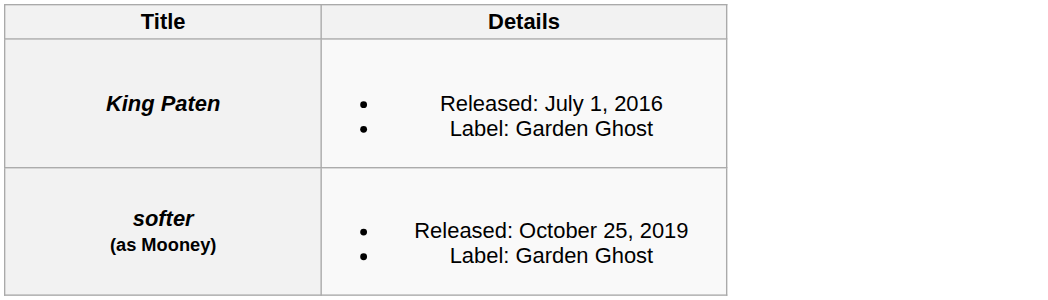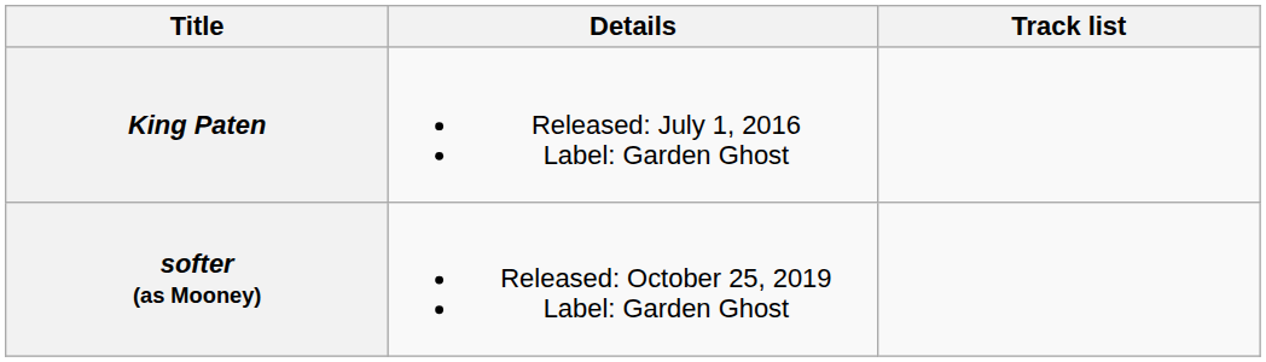+ column: Track list
